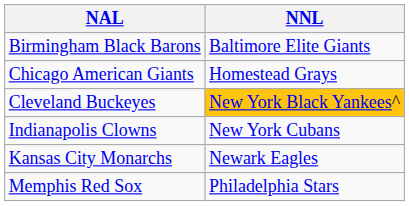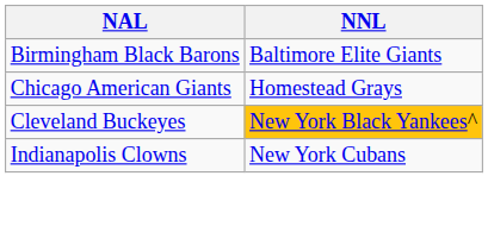- row: Kansas City Monarchs | Newark Eagles
- row: Memphis Red Sox | Philadelphia Stars
